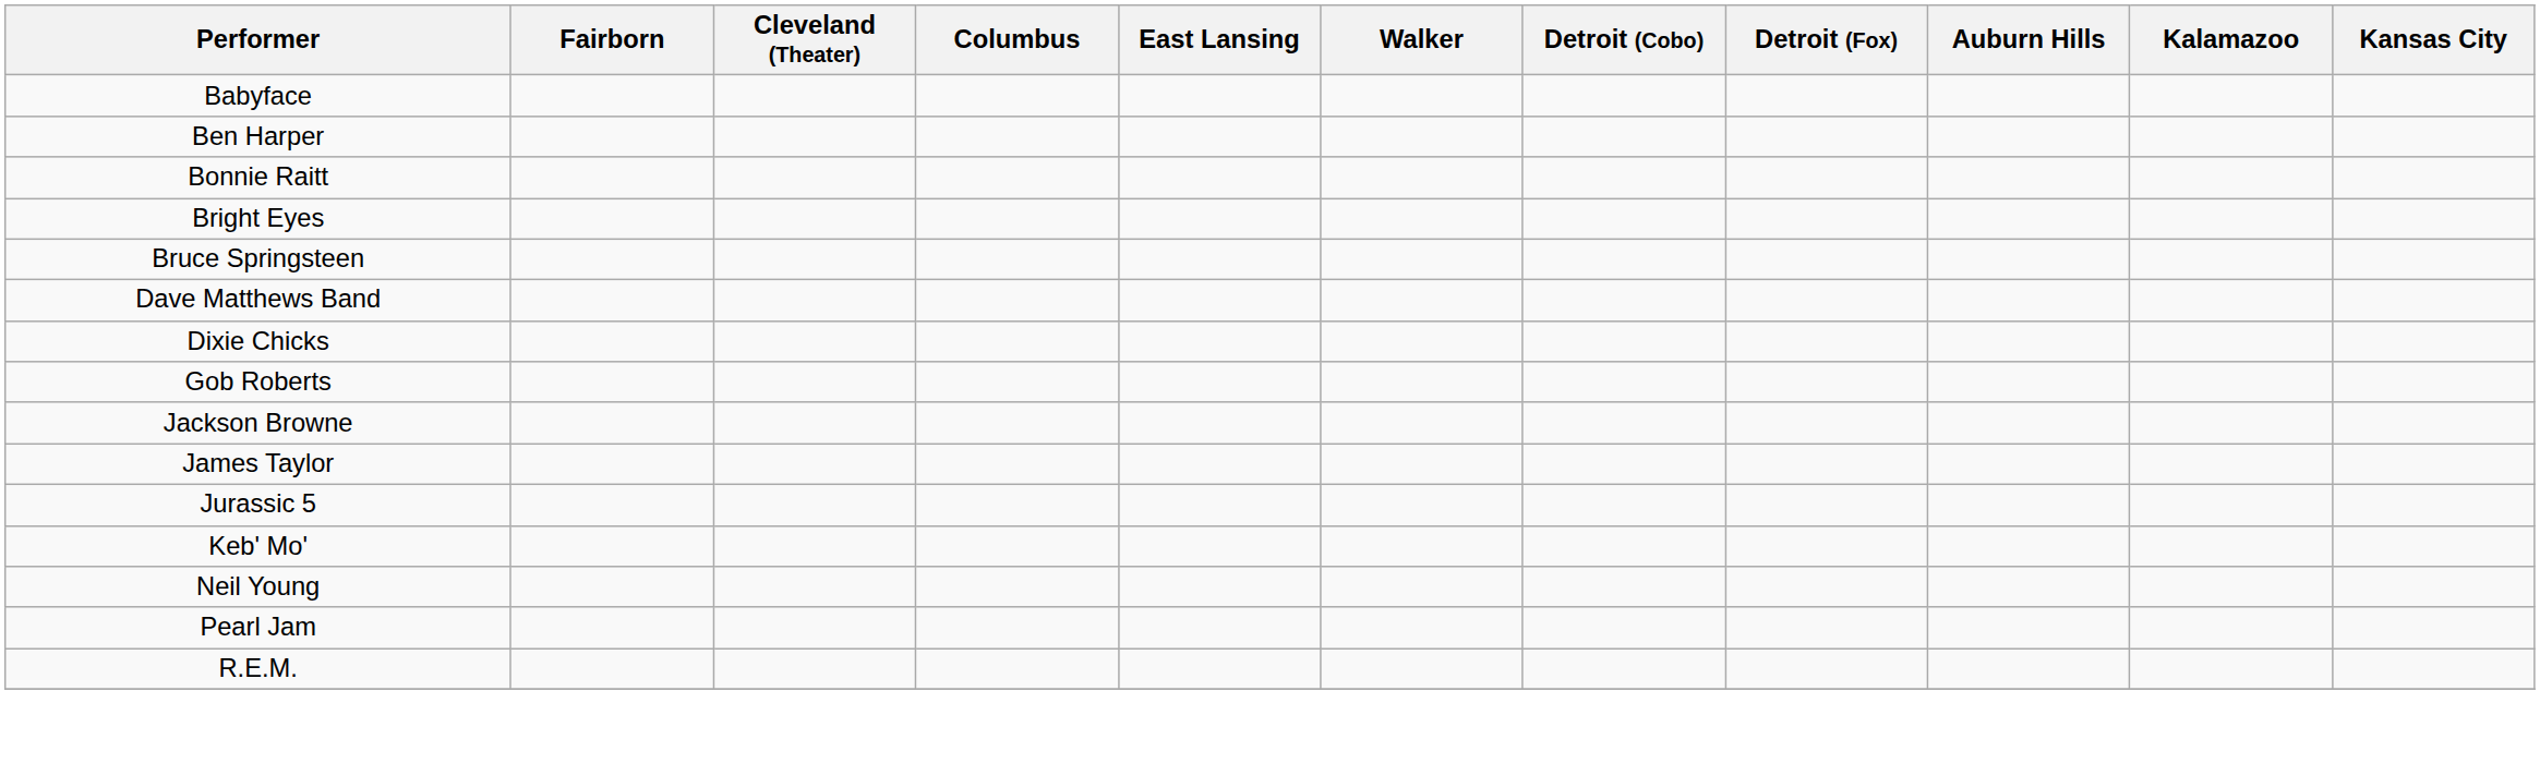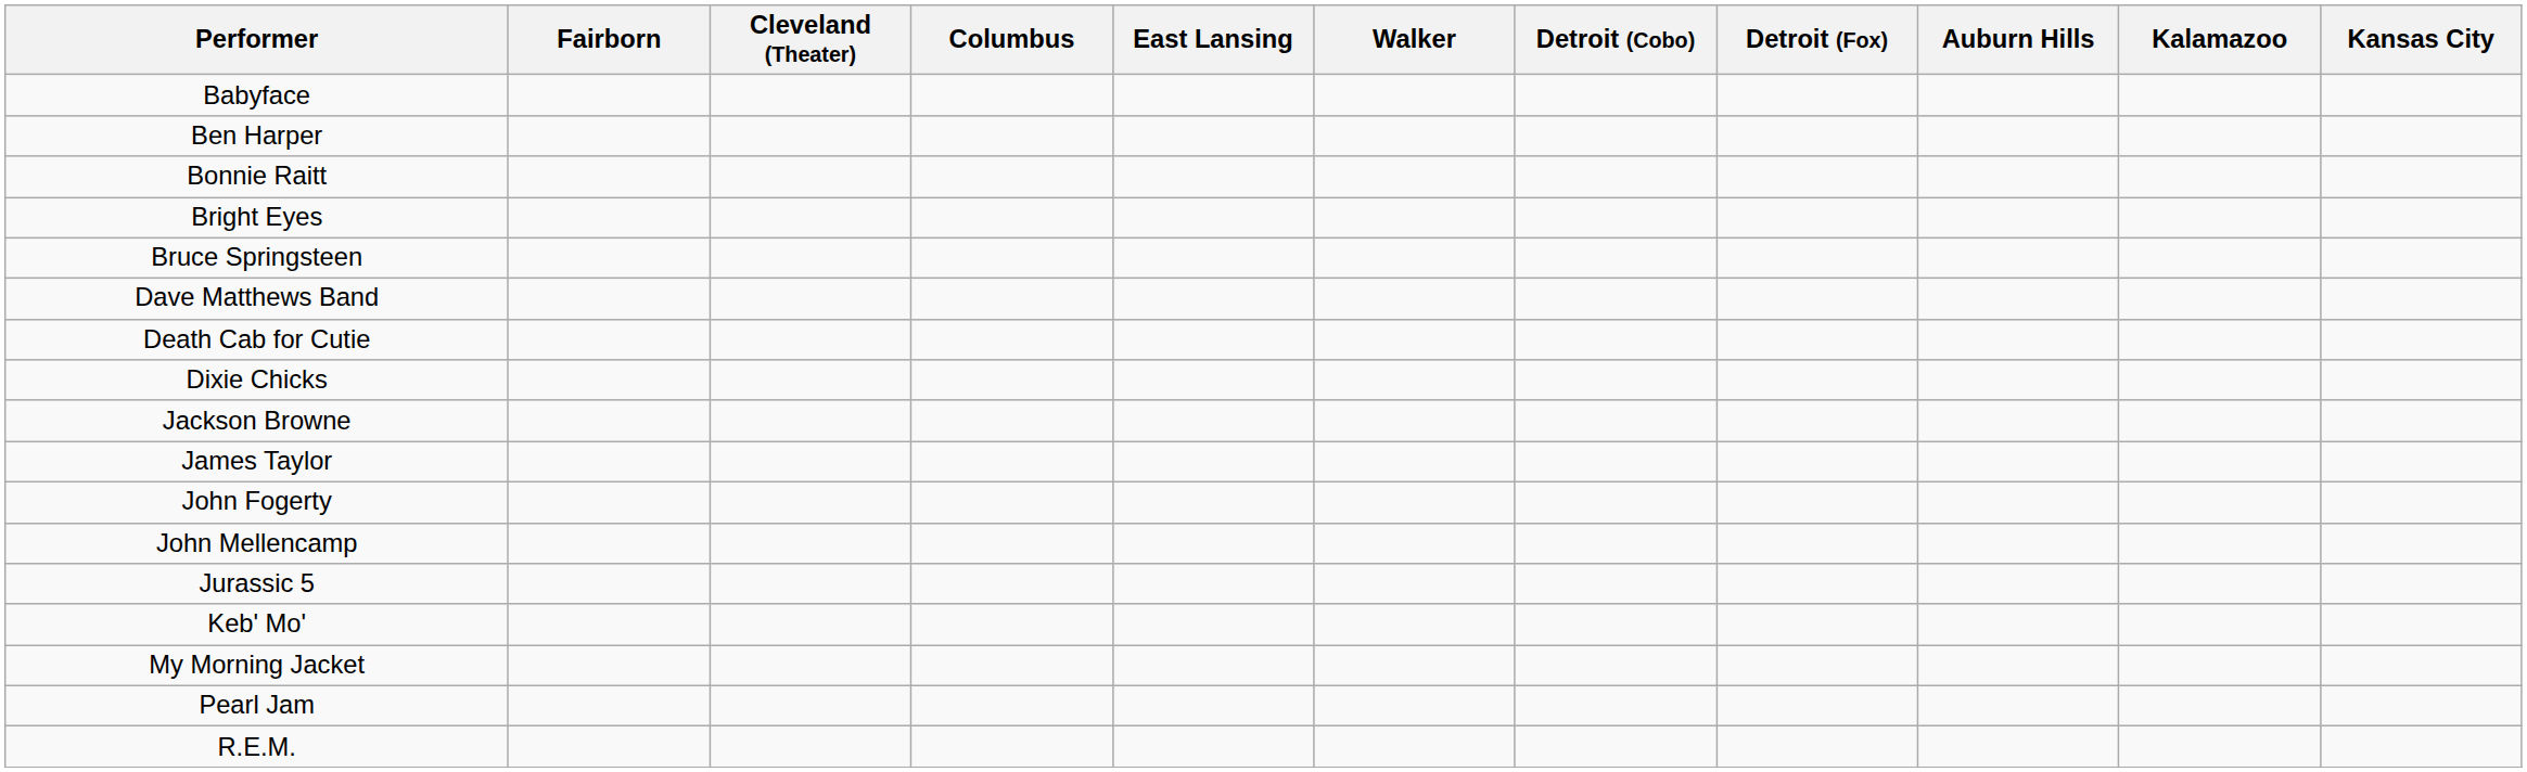+ row: Death Cab for Cutie
- row: Gob Roberts
+ row: John Fogerty
+ row: John Mellencamp
+ row: My Morning Jacket
- row: Neil Young
